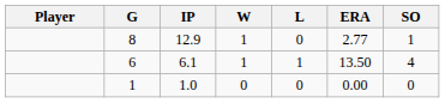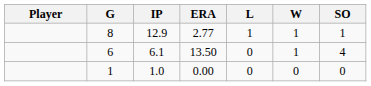columns swapped: W <-> ERA
8 | L: 0 -> 1
6 | L: 1 -> 0
